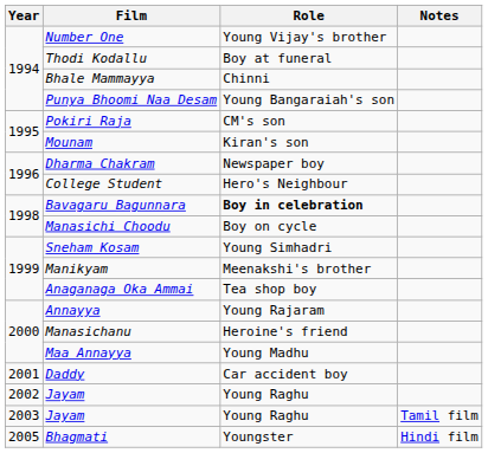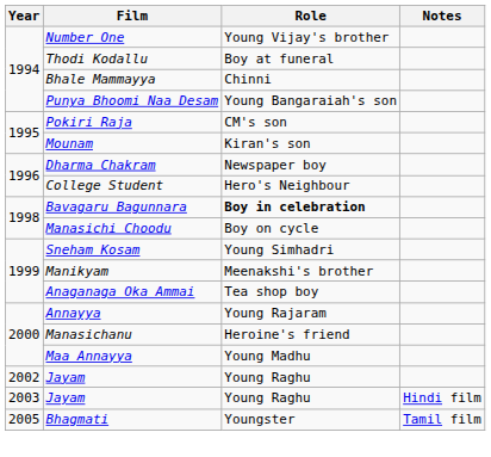- row: 2001 | Daddy | Car accident boy
2003 / Jayam | Notes: Tamil film -> Hindi film
Bhagmati | Notes: Hindi film -> Tamil film
